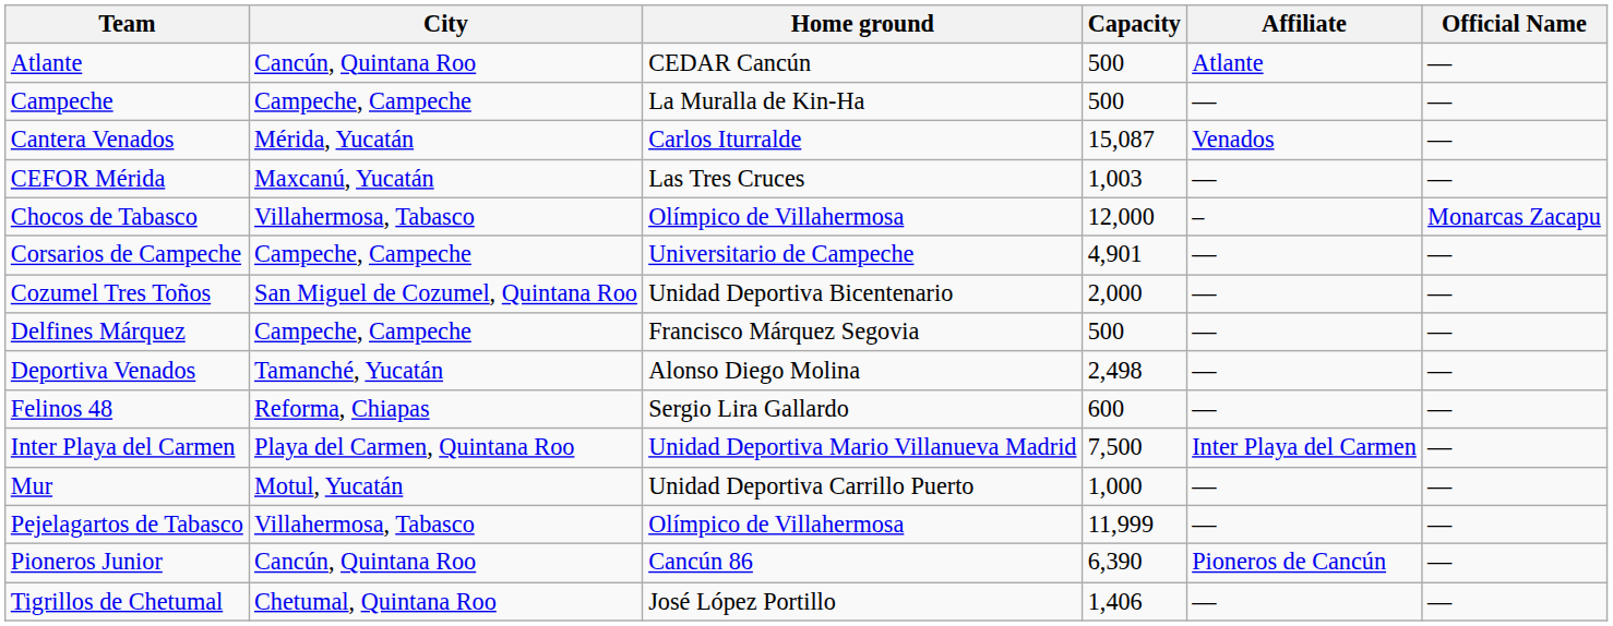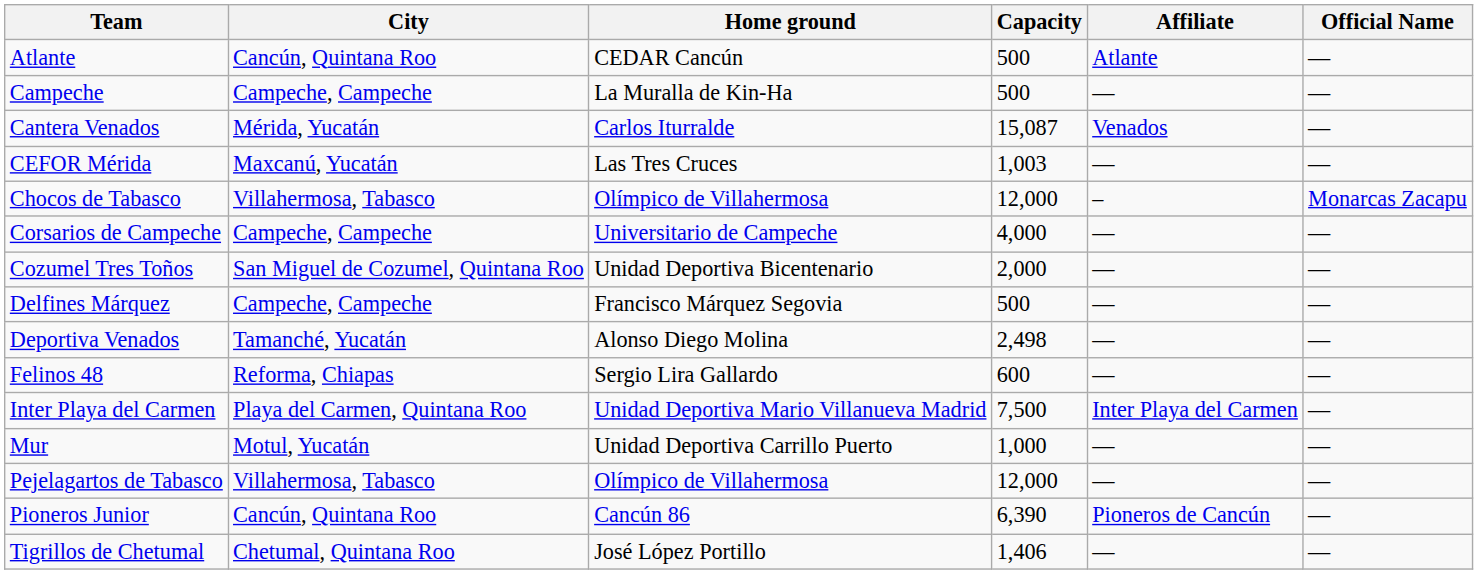Corsarios de Campeche | Capacity: 4,901 -> 4,000
Pejelagartos de Tabasco | Capacity: 11,999 -> 12,000
